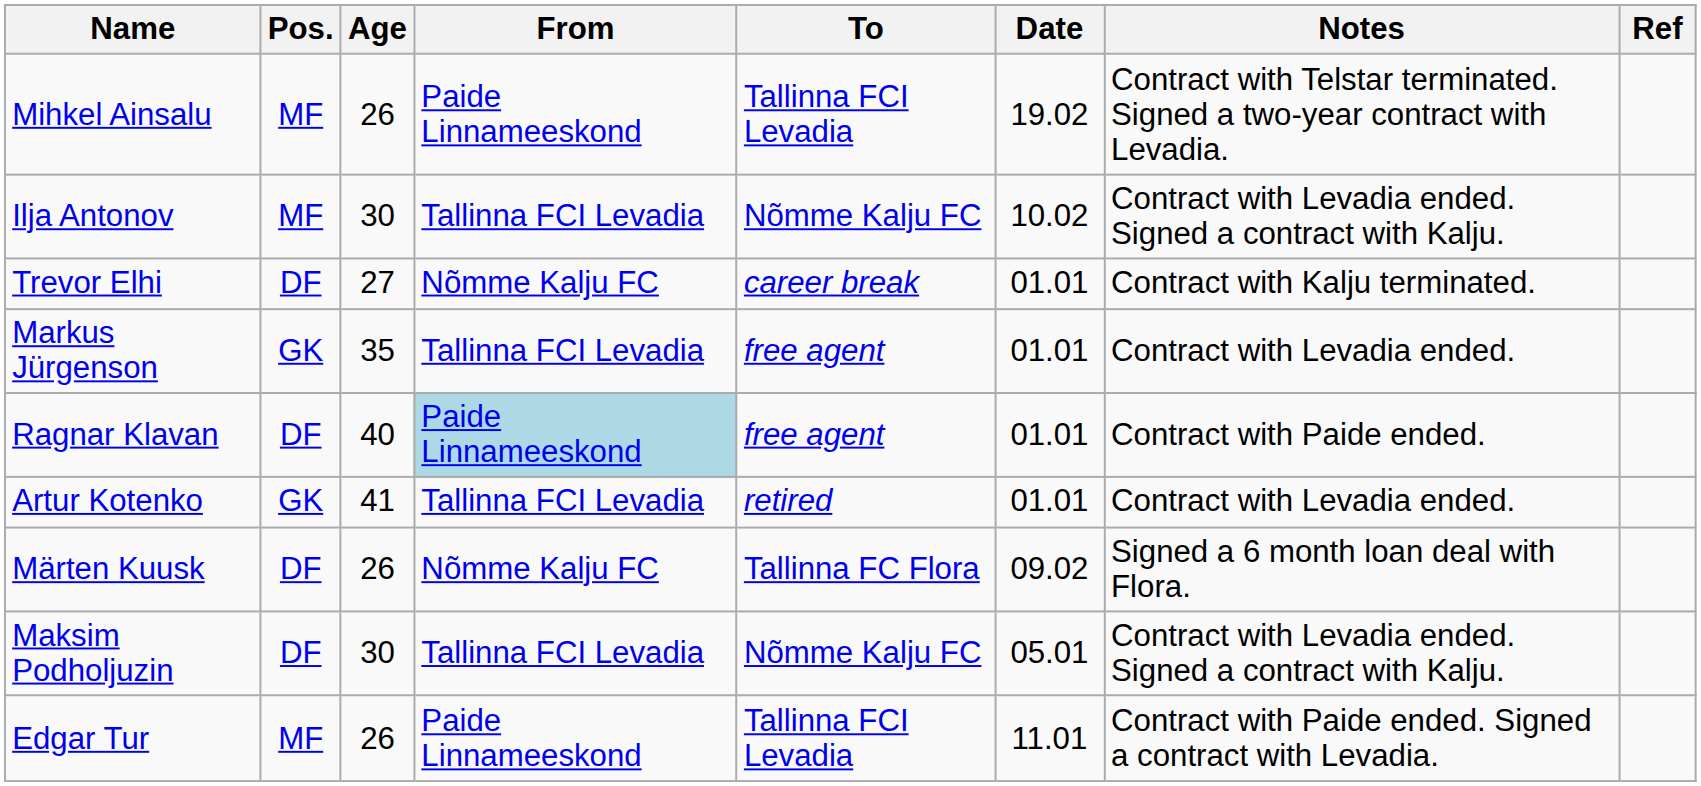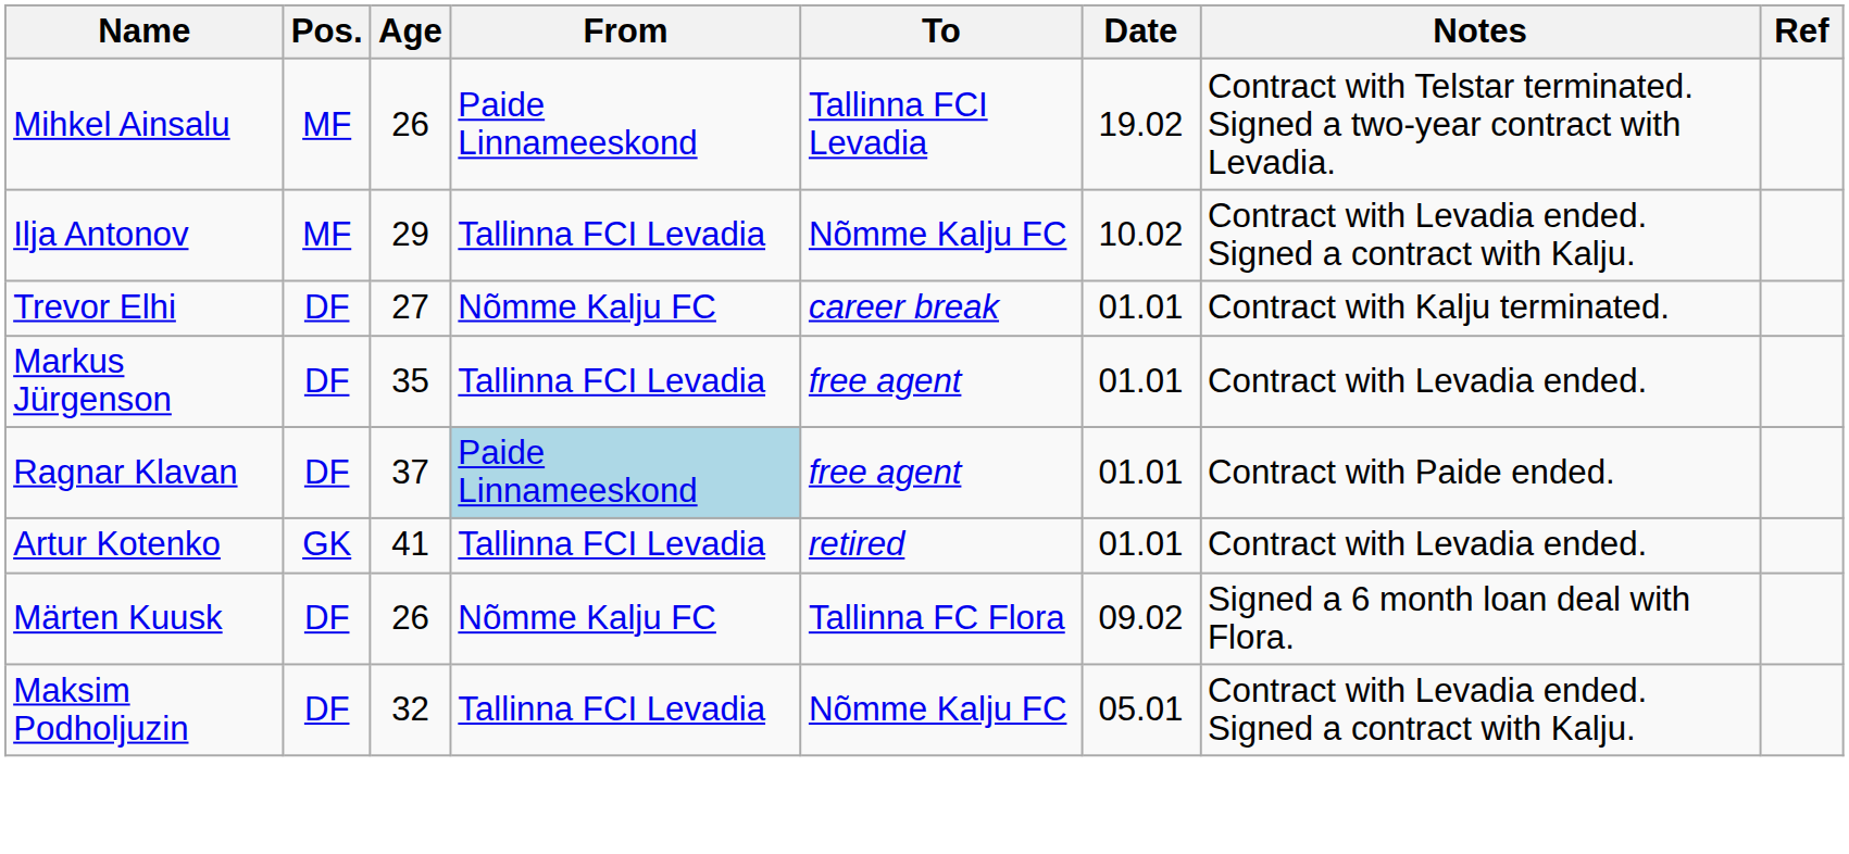Ilja Antonov | Age: 30 -> 29
Markus Jürgenson | Pos.: GK -> DF
Ragnar Klavan | Age: 40 -> 37
Maksim Podholjuzin | Age: 30 -> 32
- row: Edgar Tur | MF | 26 | Paide Linnameeskond | Tallinna FCI Levadia | 11.01 | Contract with Paide ended. Signed a contract with Levadia.
